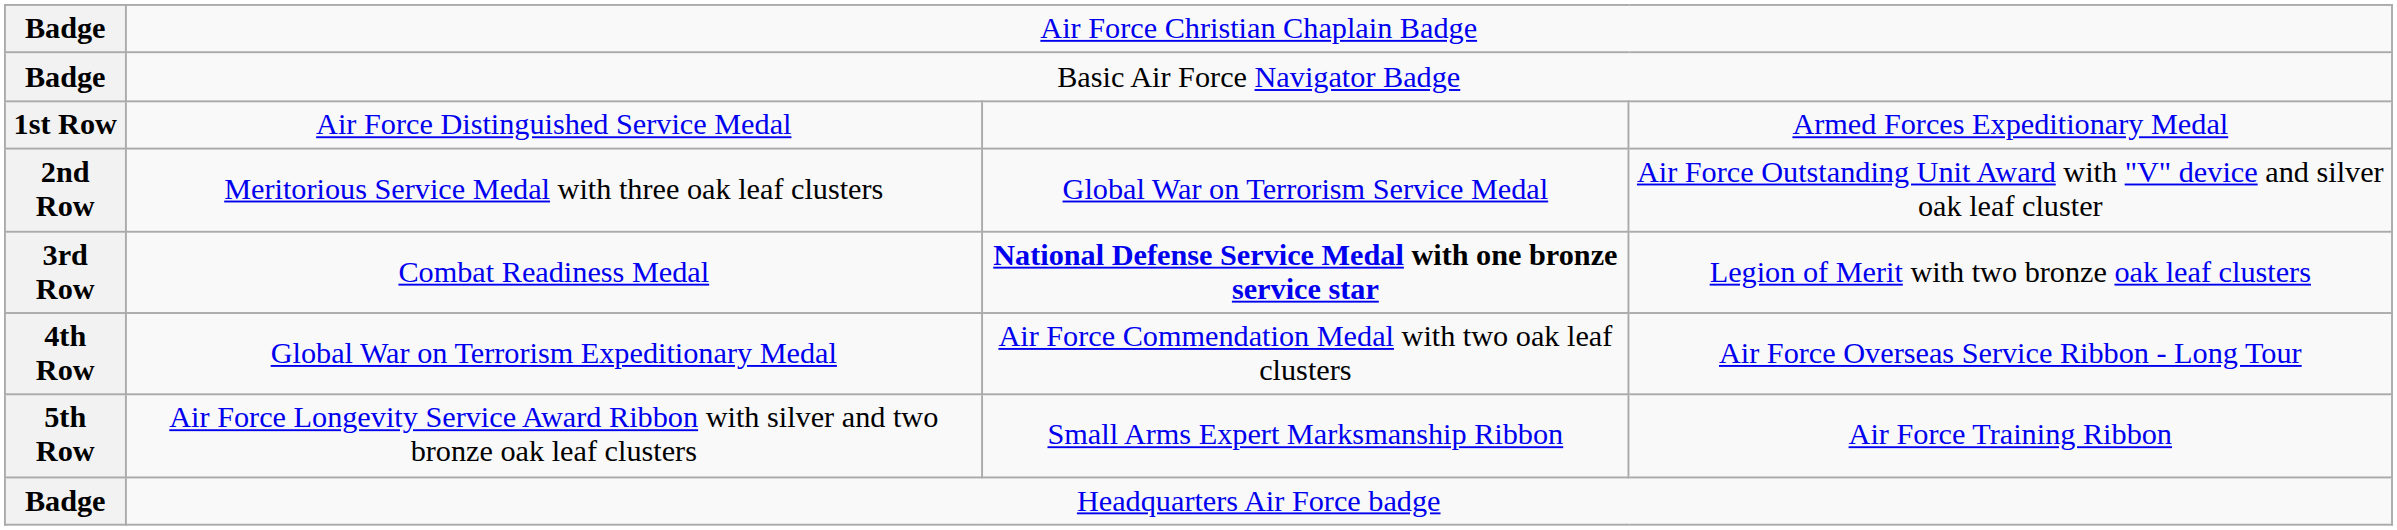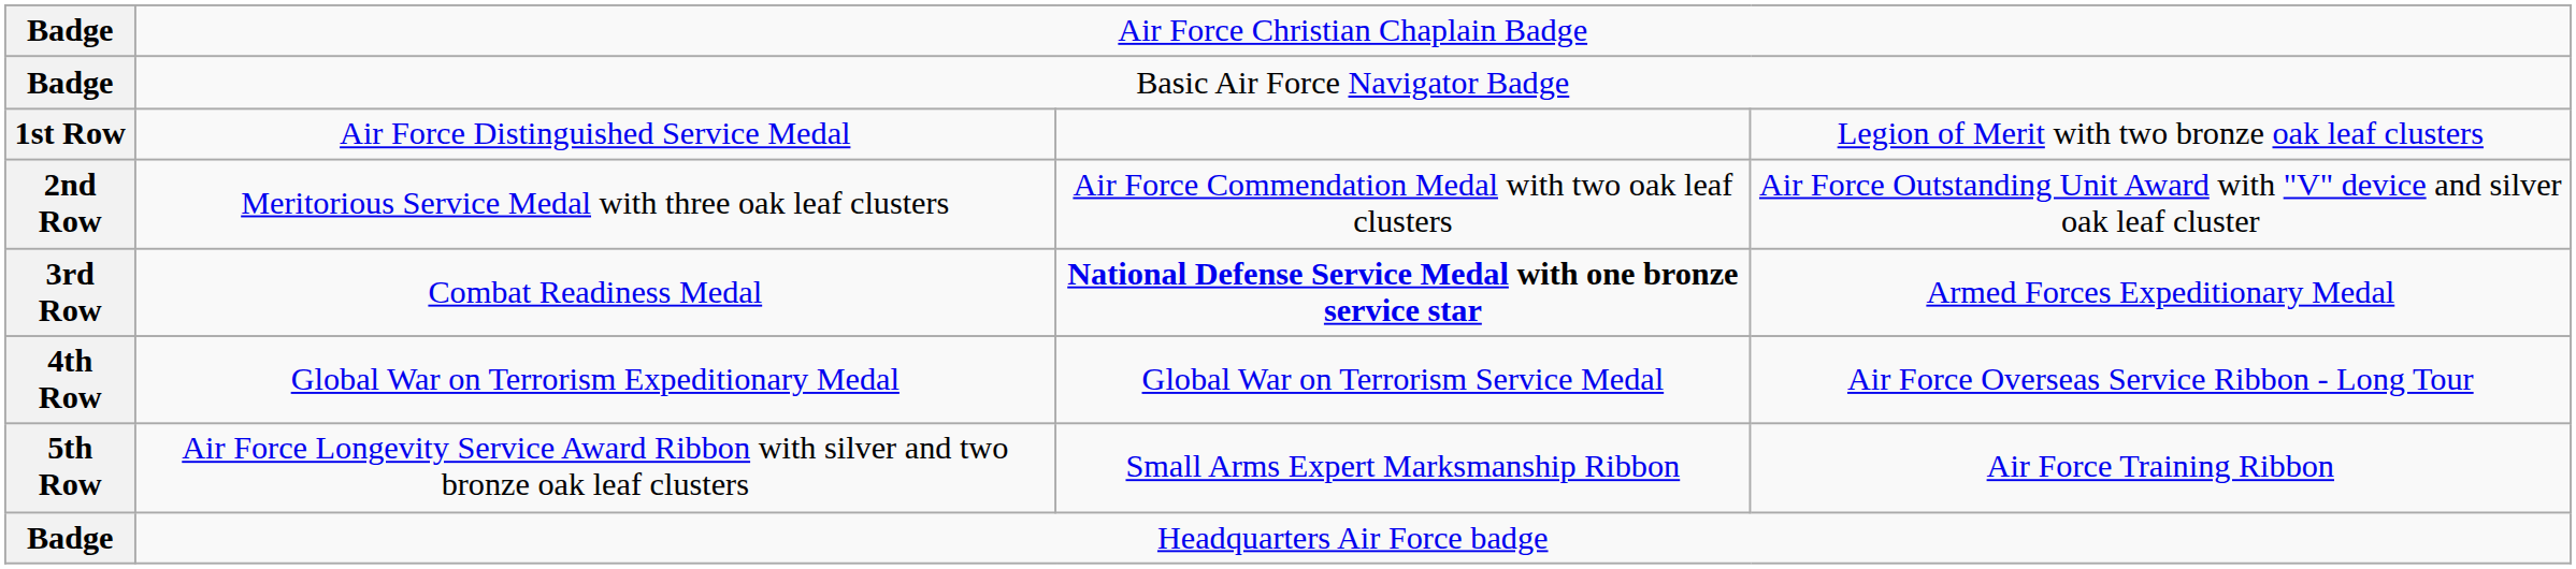Air Force Distinguished Service Medal | column 4: Armed Forces Expeditionary Medal -> Legion of Merit with two bronze oak leaf clusters
Meritorious Service Medal with three oak leaf clusters | column 3: Global War on Terrorism Service Medal -> Air Force Commendation Medal with two oak leaf clusters
Combat Readiness Medal | column 4: Legion of Merit with two bronze oak leaf clusters -> Armed Forces Expeditionary Medal
Global War on Terrorism Expeditionary Medal | column 3: Air Force Commendation Medal with two oak leaf clusters -> Global War on Terrorism Service Medal
